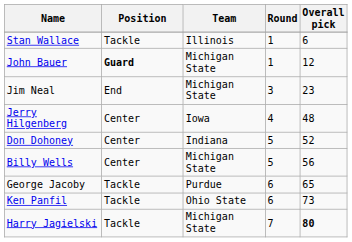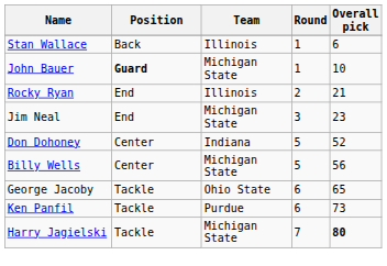Stan Wallace | Position: Tackle -> Back
John Bauer | Overall pick: 12 -> 10
+ row: Rocky Ryan | End | Illinois | 2 | 21
- row: Jerry Hilgenberg | Center | Iowa | 4 | 48
George Jacoby | Team: Purdue -> Ohio State
Ken Panfil | Team: Ohio State -> Purdue
